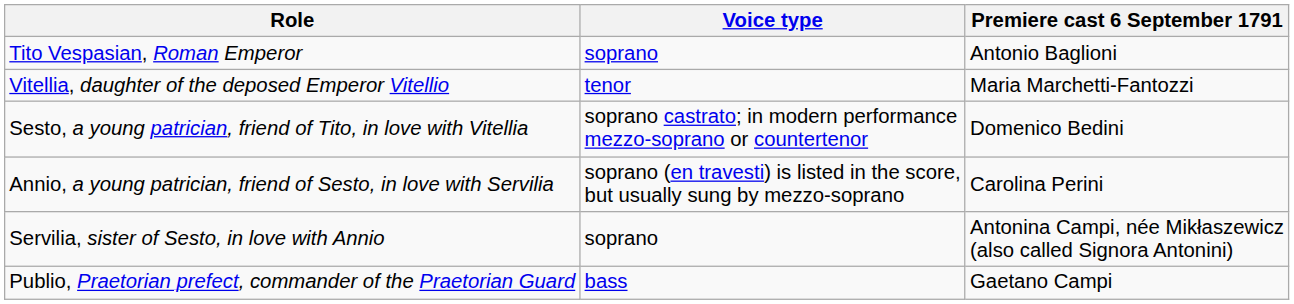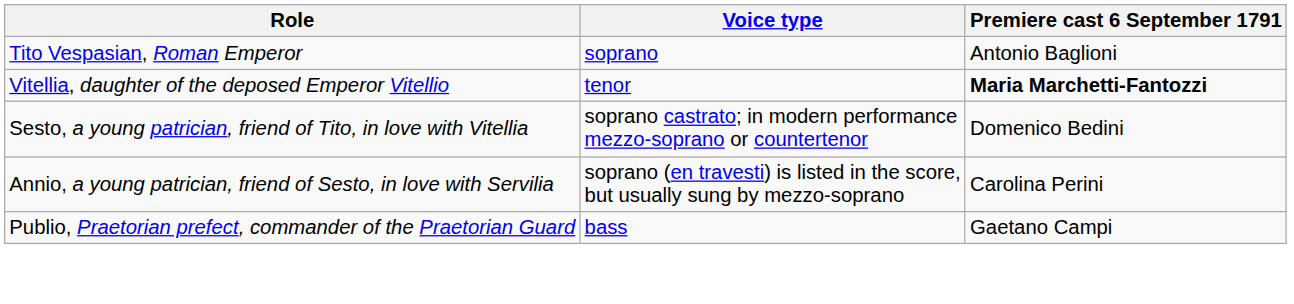Vitellia, daughter of the deposed Emperor Vitellio | Premiere cast 6 September 1791: normal -> bold
- row: Servilia, sister of Sesto, in love with Annio | soprano | Antonina Campi, née Mikłaszewicz (also called Signora Antonini)
